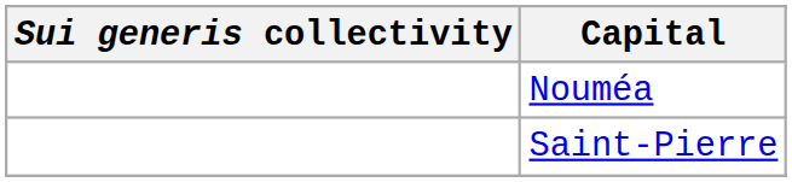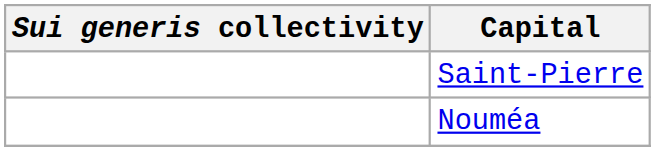rows swapped: Saint-Pierre <-> Nouméa
